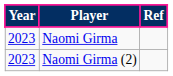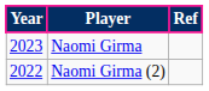Naomi Girma (2) | Year: 2023 -> 2022
